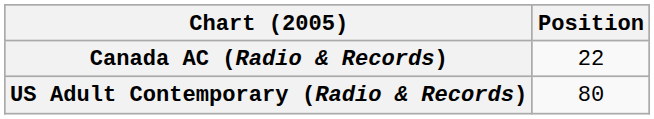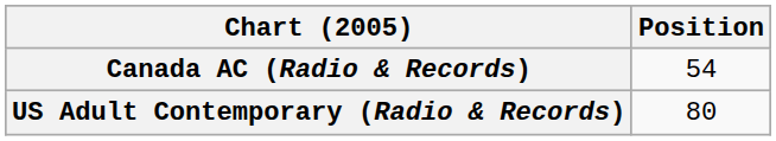Canada AC (Radio & Records) | Position: 22 -> 54
